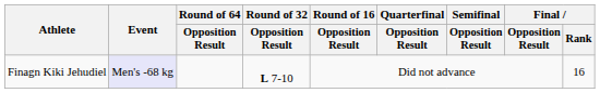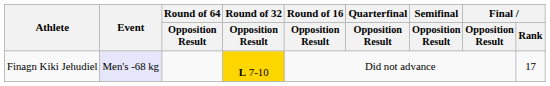Finagn Kiki Jehudiel | Round of 32 / Opposition Result: no background -> gold background
Finagn Kiki Jehudiel | Final / Rank: 16 -> 17
